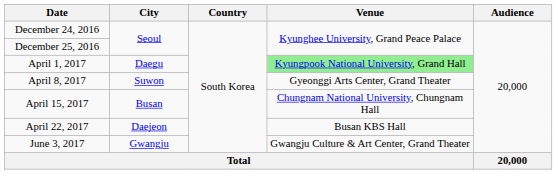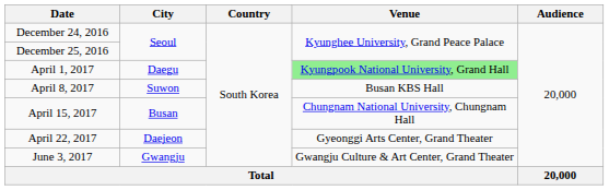April 8, 2017 | Venue: Gyeonggi Arts Center, Grand Theater -> Busan KBS Hall
April 22, 2017 | Venue: Busan KBS Hall -> Gyeonggi Arts Center, Grand Theater
